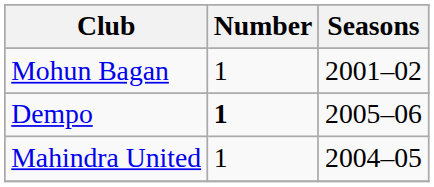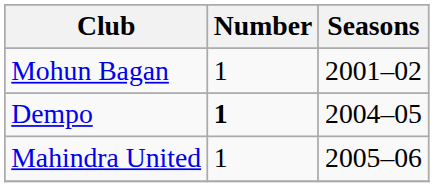Dempo | Seasons: 2005–06 -> 2004–05
Mahindra United | Seasons: 2004–05 -> 2005–06
